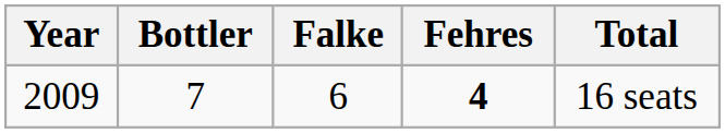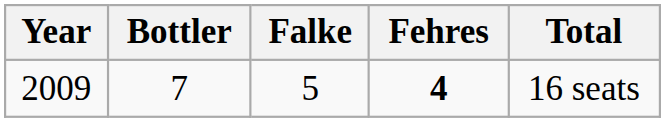2009 | Falke: 6 -> 5
